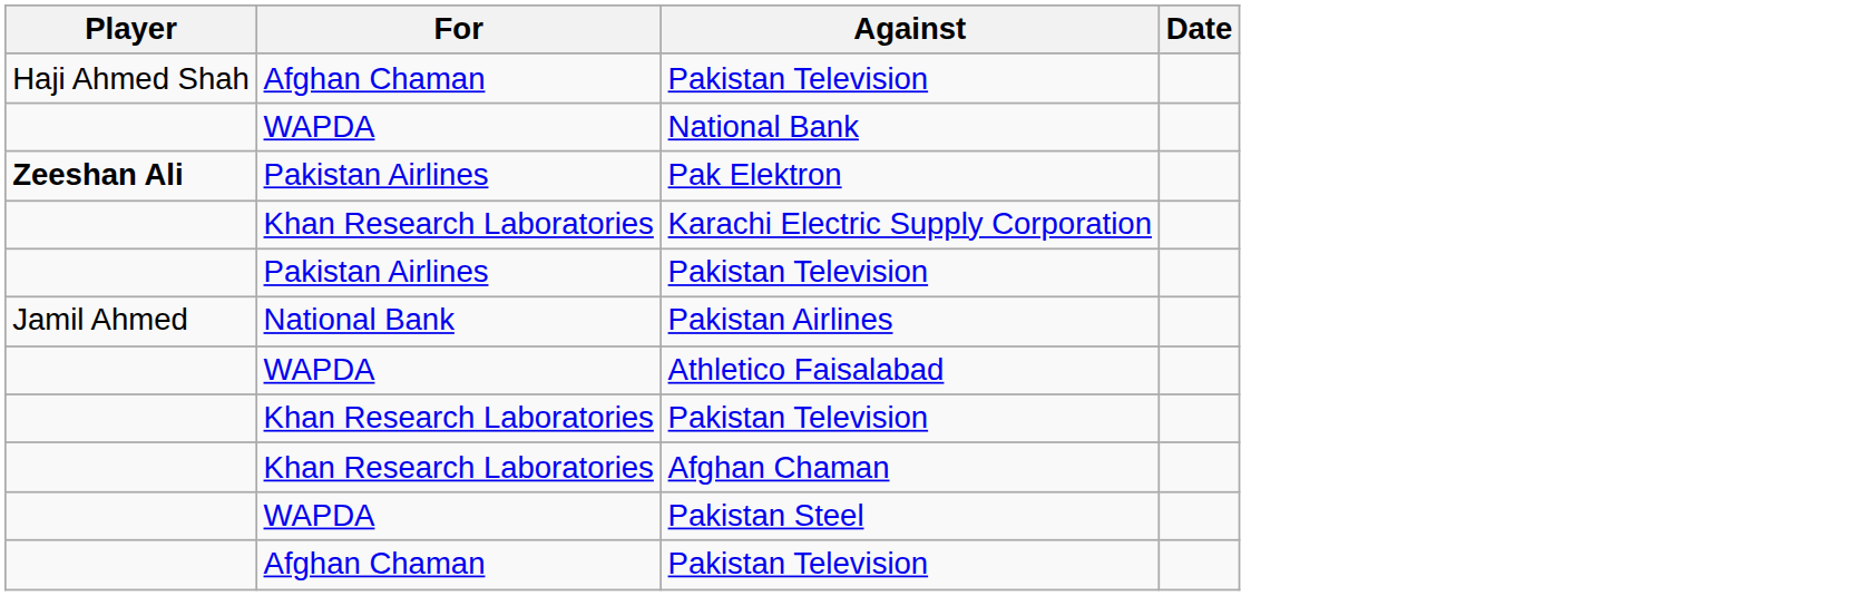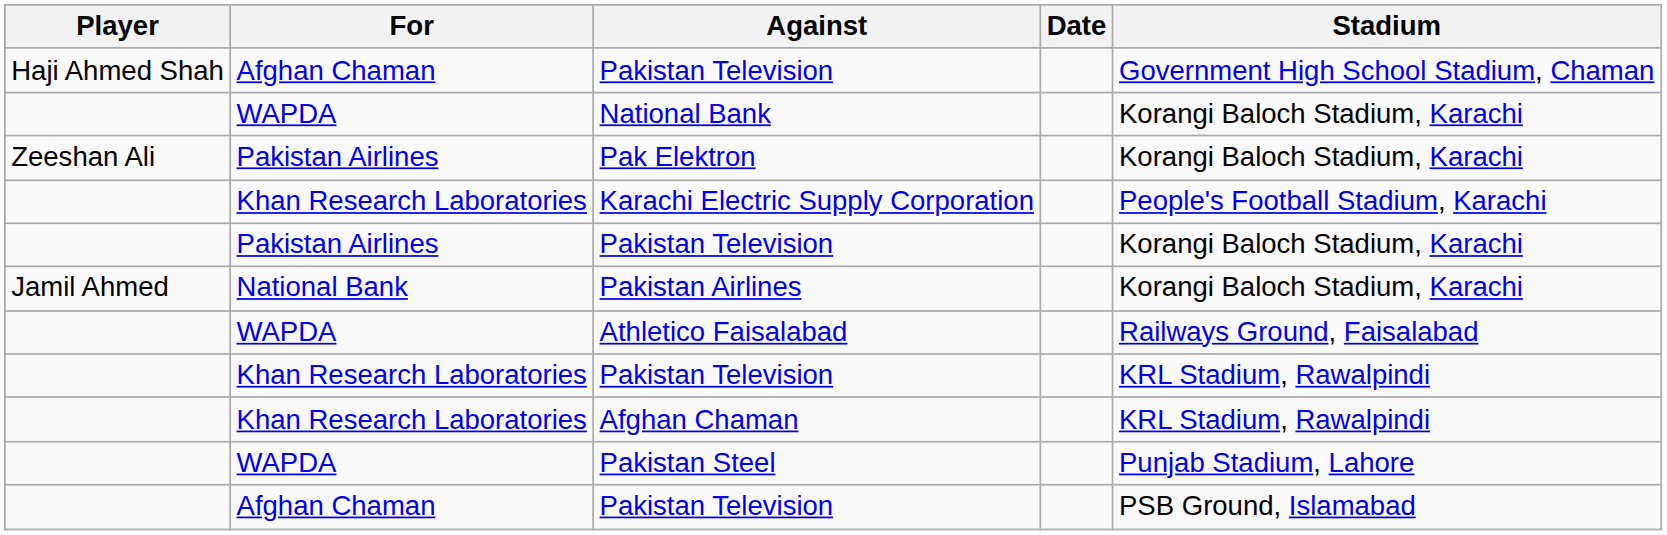+ column: Stadium | Government High School Stadium, Chaman | Korangi Baloch Stadium, Karachi | Korangi Baloch Stadium, Karachi | People's Football Stadium, Karachi | Korangi Baloch Stadium, Karachi | Korangi Baloch Stadium, Karachi | Railways Ground, Faisalabad | KRL Stadium, Rawalpindi | KRL Stadium, Rawalpindi | Punjab Stadium, Lahore | PSB Ground, Islamabad
Pak Elektron | Player: bold -> normal
